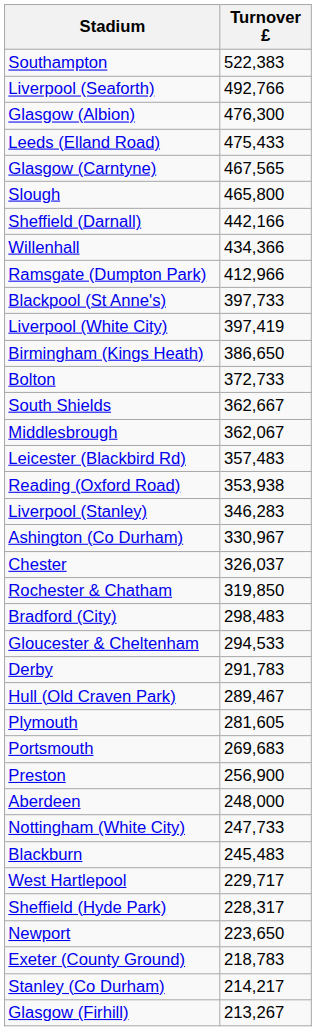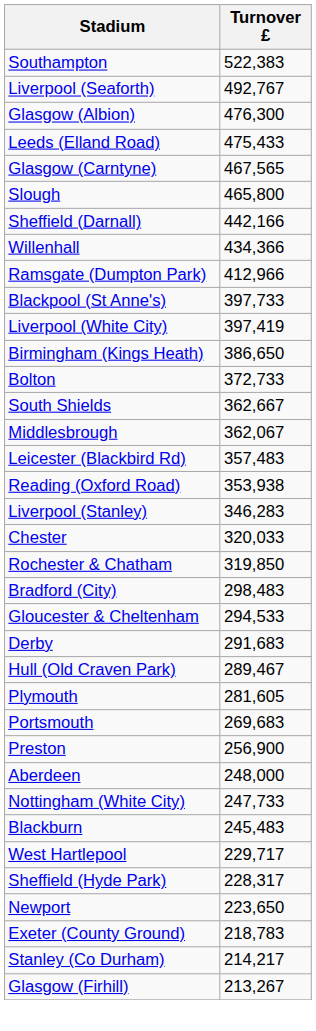Liverpool (Seaforth) | Turnover £: 492,766 -> 492,767
- row: Ashington (Co Durham) | 330,967
Chester | Turnover £: 326,037 -> 320,033
Derby | Turnover £: 291,783 -> 291,683
